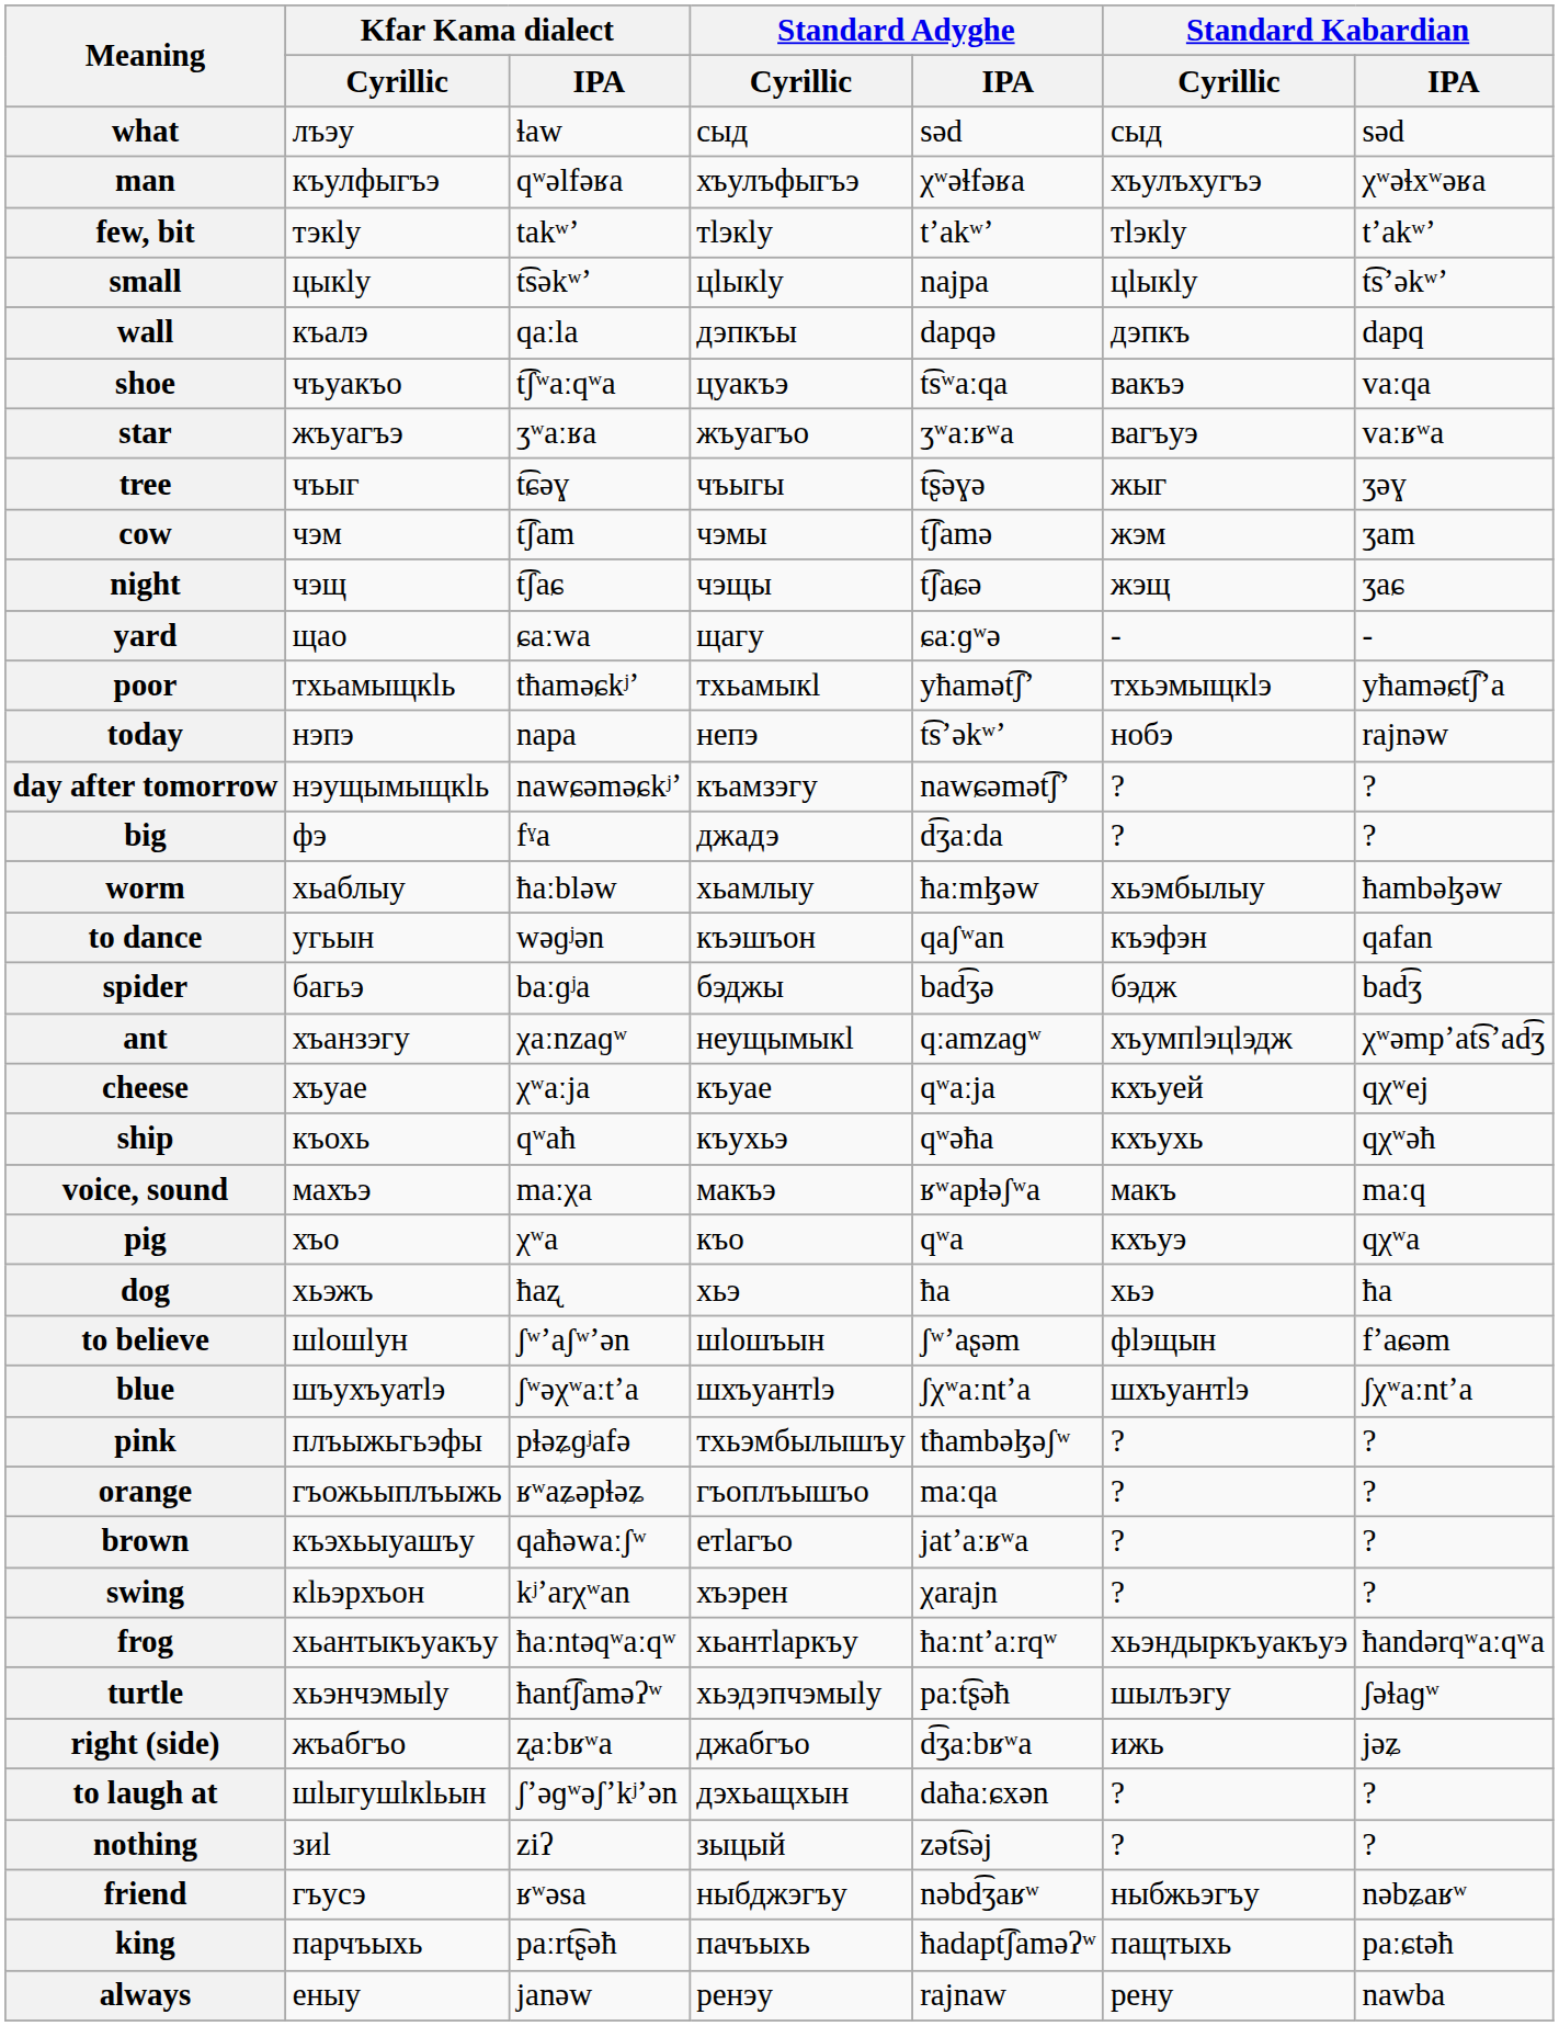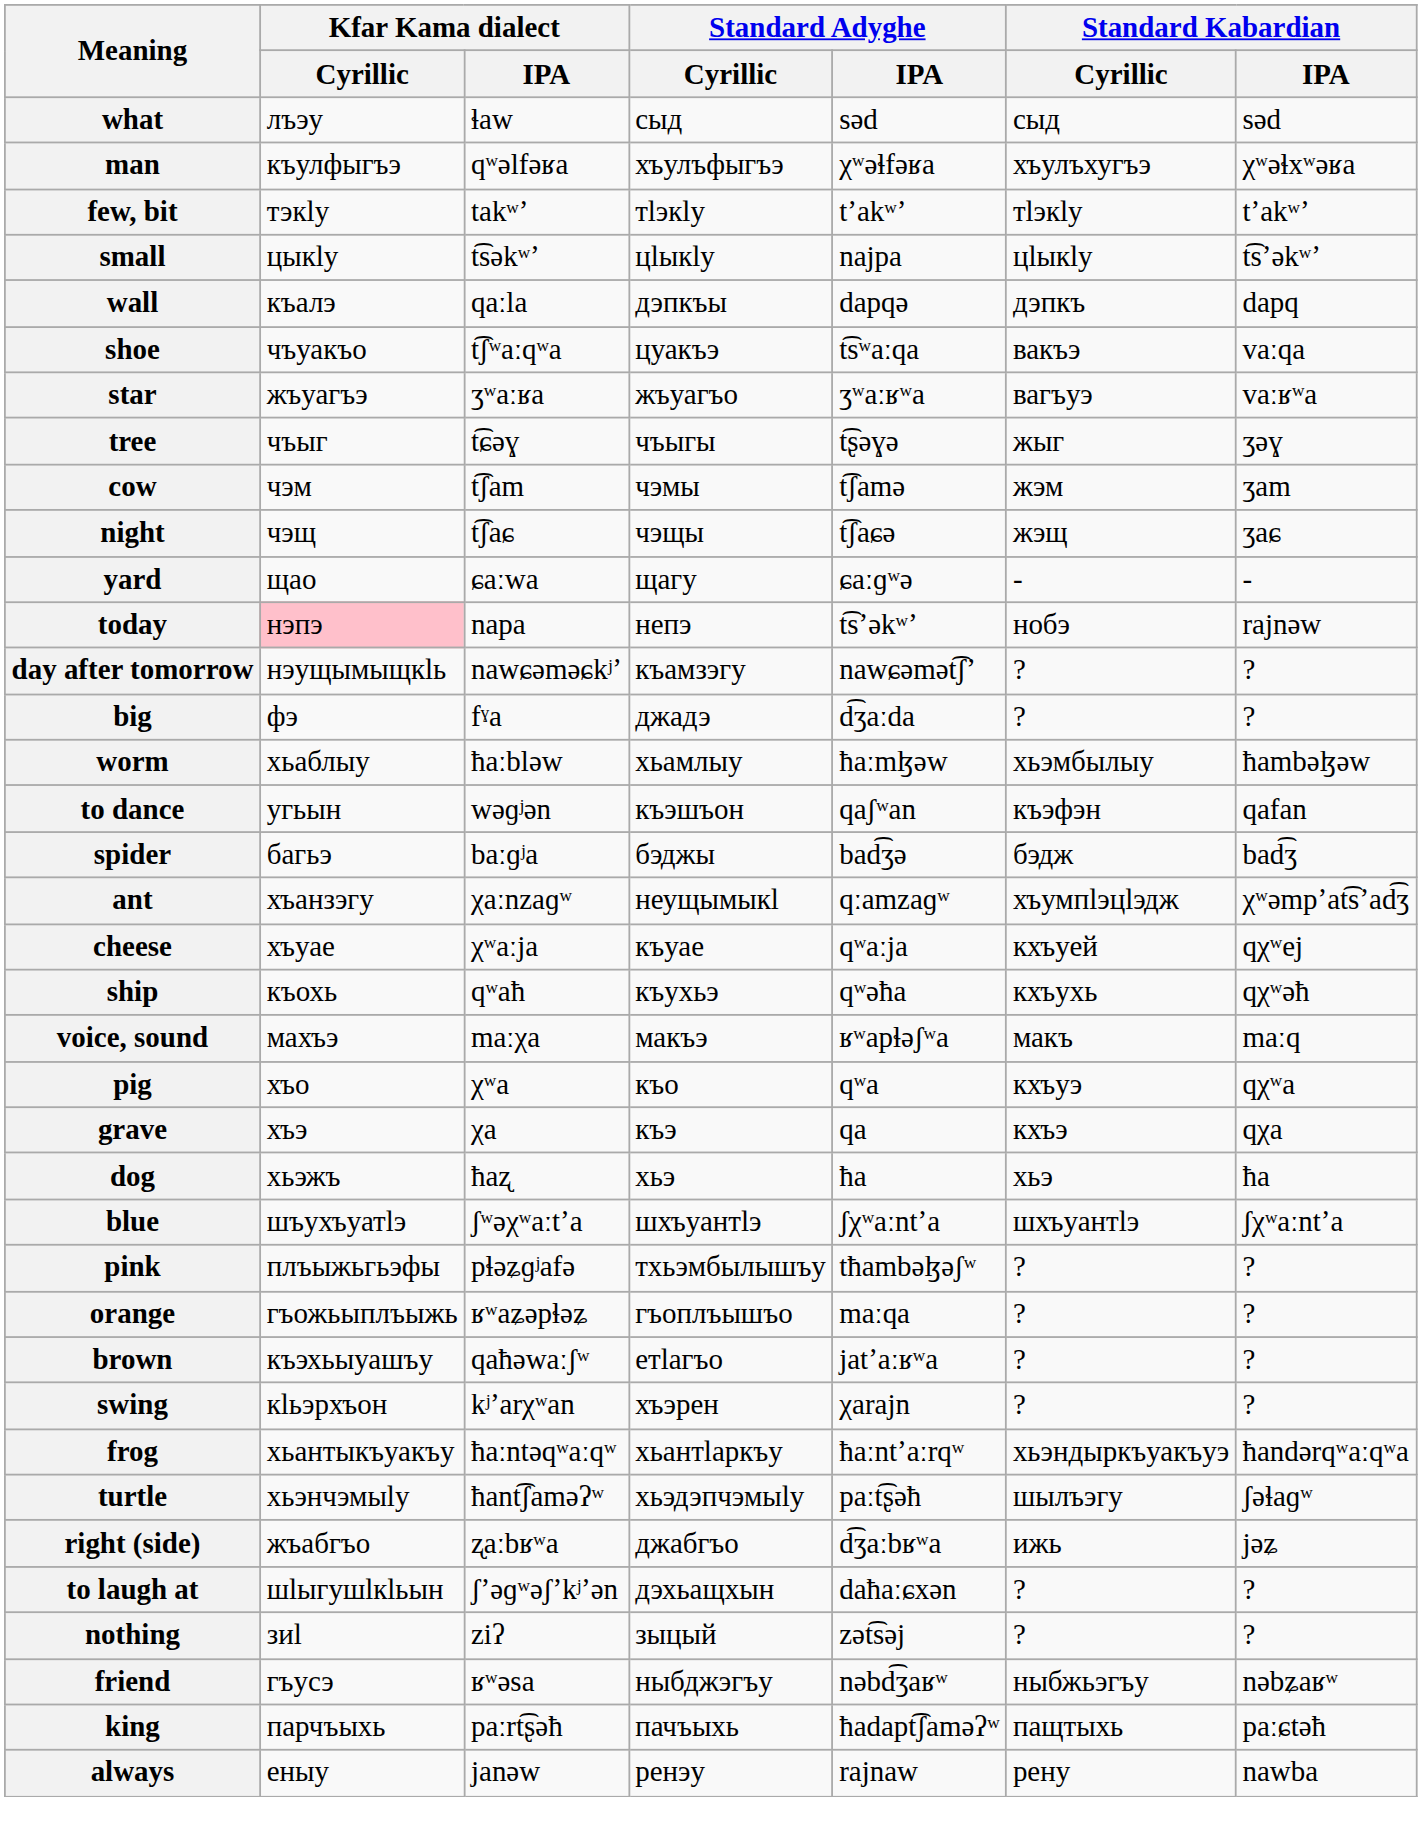- row: poor | тхьамыщкӏь | tħaməɕkʲʼ | тхьамыкӏ | yħamət͡ʃʼ | тхьэмыщкӏэ | yħaməɕt͡ʃʼa
today | Kfar Kama dialect / Cyrillic: no background -> pink background
+ row: grave | хъэ | χa | къэ | qa | кхъэ | qχa
- row: to believe | шӏошӏун | ʃʷʼaʃʷʼən | шӏошъын | ʃʷʼaʂəm | фӏэщын | fʼaɕəm
